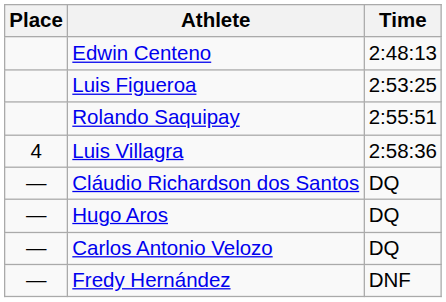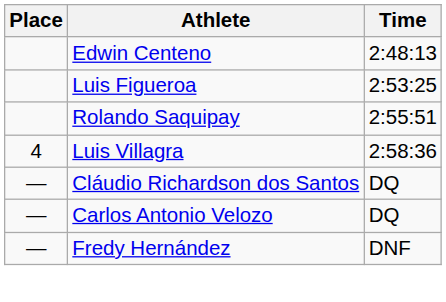- row: — | Hugo Aros | DQ
